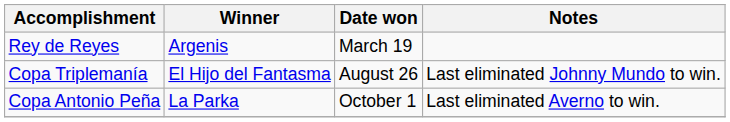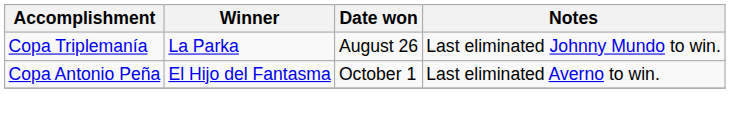- row: Rey de Reyes | Argenis | March 19
Copa Triplemanía | Winner: El Hijo del Fantasma -> La Parka
Copa Antonio Peña | Winner: La Parka -> El Hijo del Fantasma
